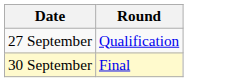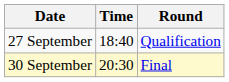+ column: Time | 18:40 | 20:30
